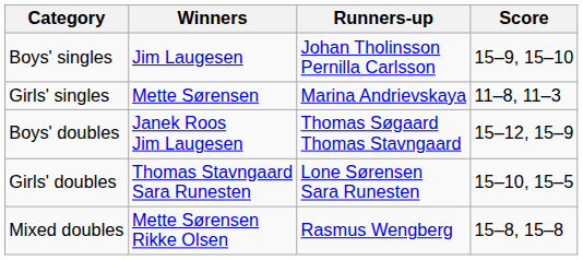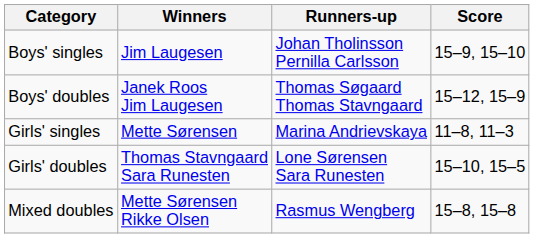rows swapped: Girls' singles <-> Boys' doubles
